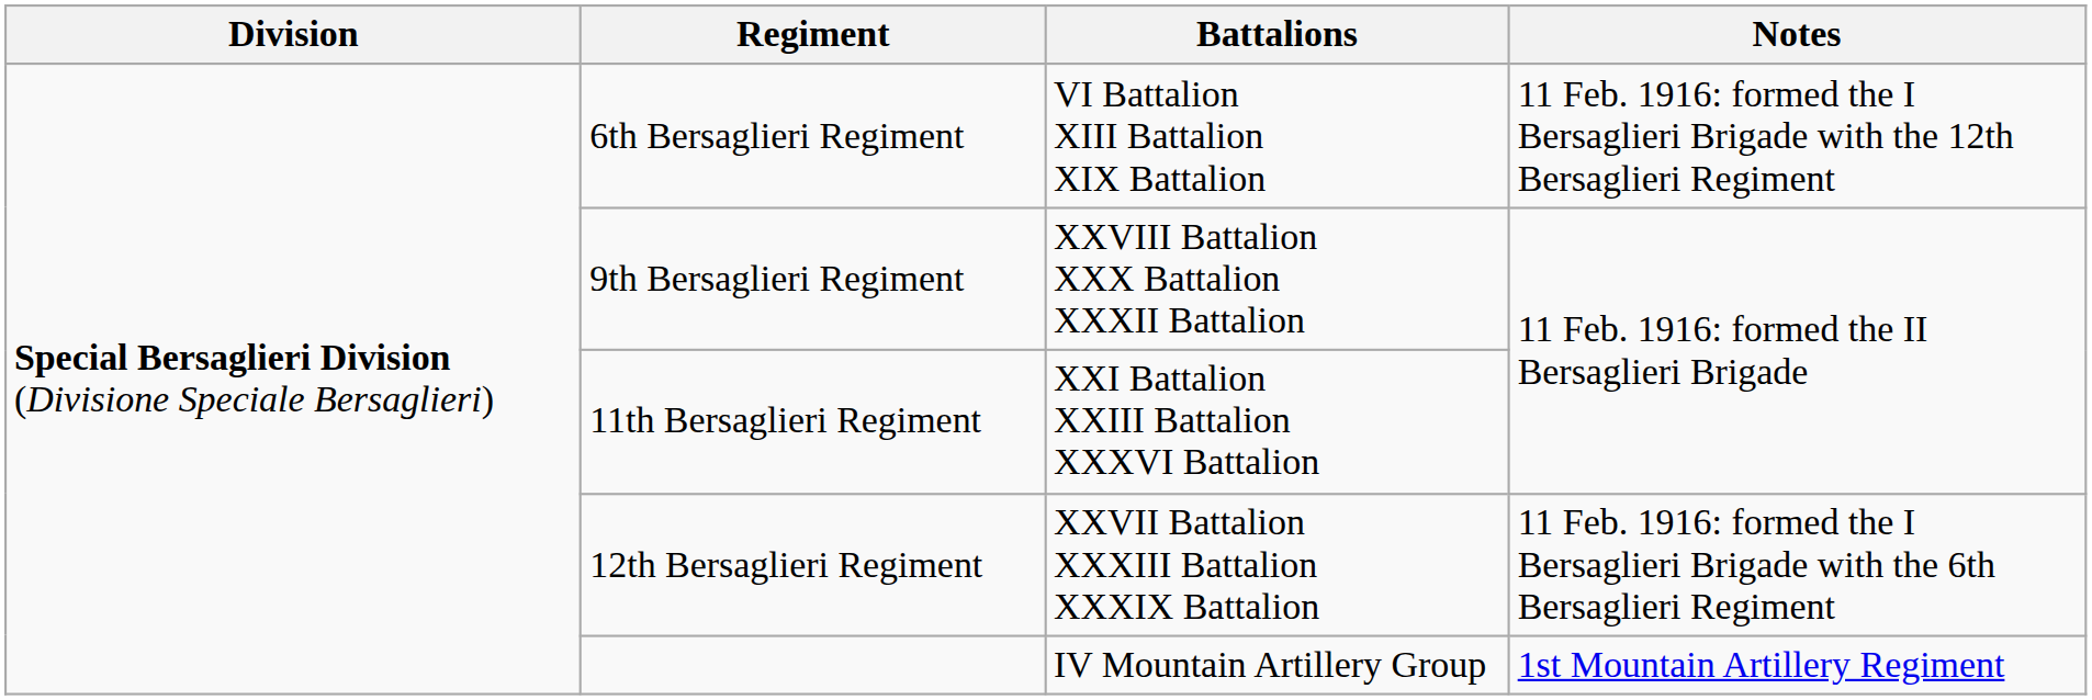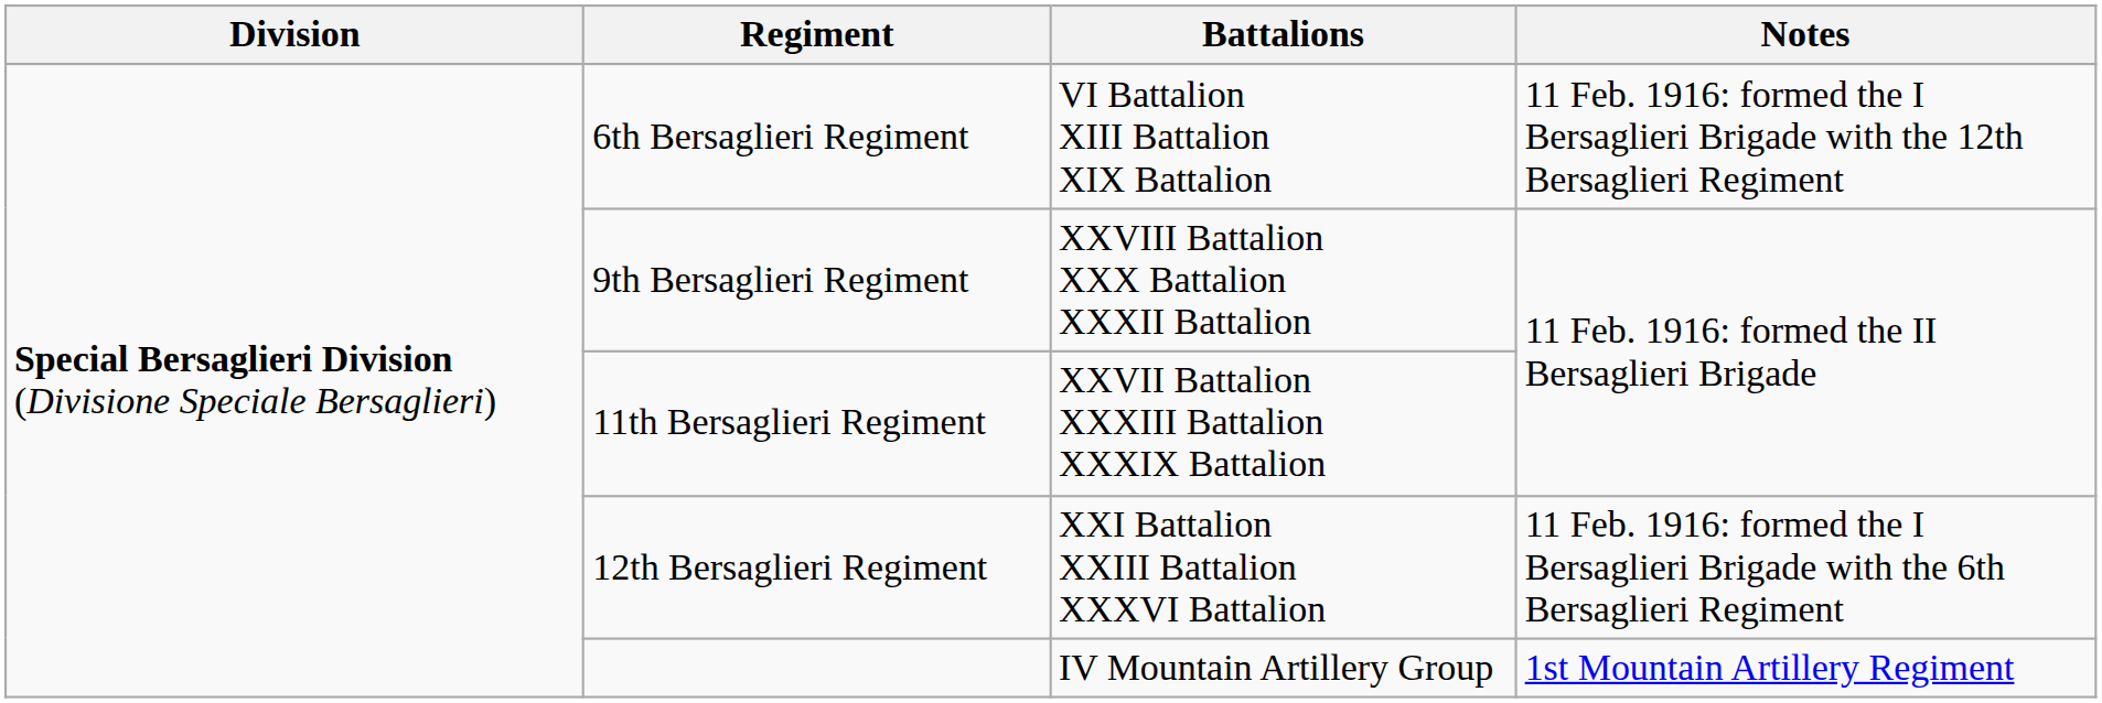11th Bersaglieri Regiment | Battalions: XXI Battalion XXIII Battalion XXXVI Battalion -> XXVII Battalion XXXIII Battalion XXXIX Battalion
12th Bersaglieri Regiment | Battalions: XXVII Battalion XXXIII Battalion XXXIX Battalion -> XXI Battalion XXIII Battalion XXXVI Battalion
